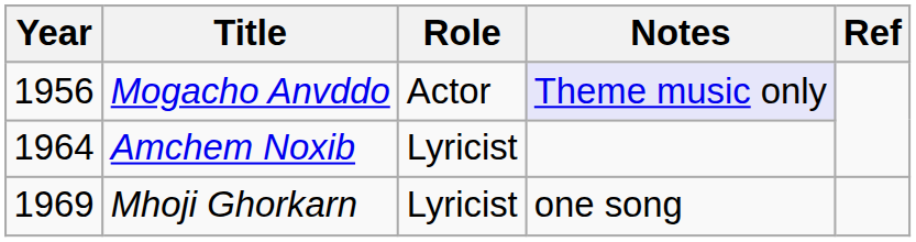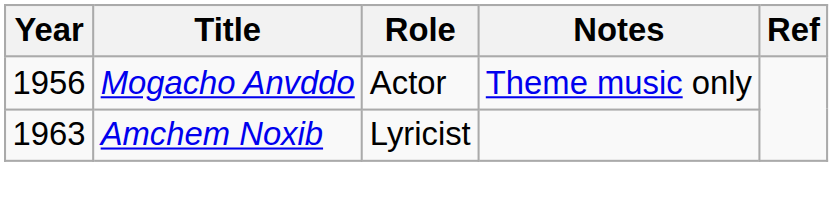Mogacho Anvddo | Notes: lavender background -> no background
Amchem Noxib | Year: 1964 -> 1963
- row: 1969 | Mhoji Ghorkarn | Lyricist | one song
